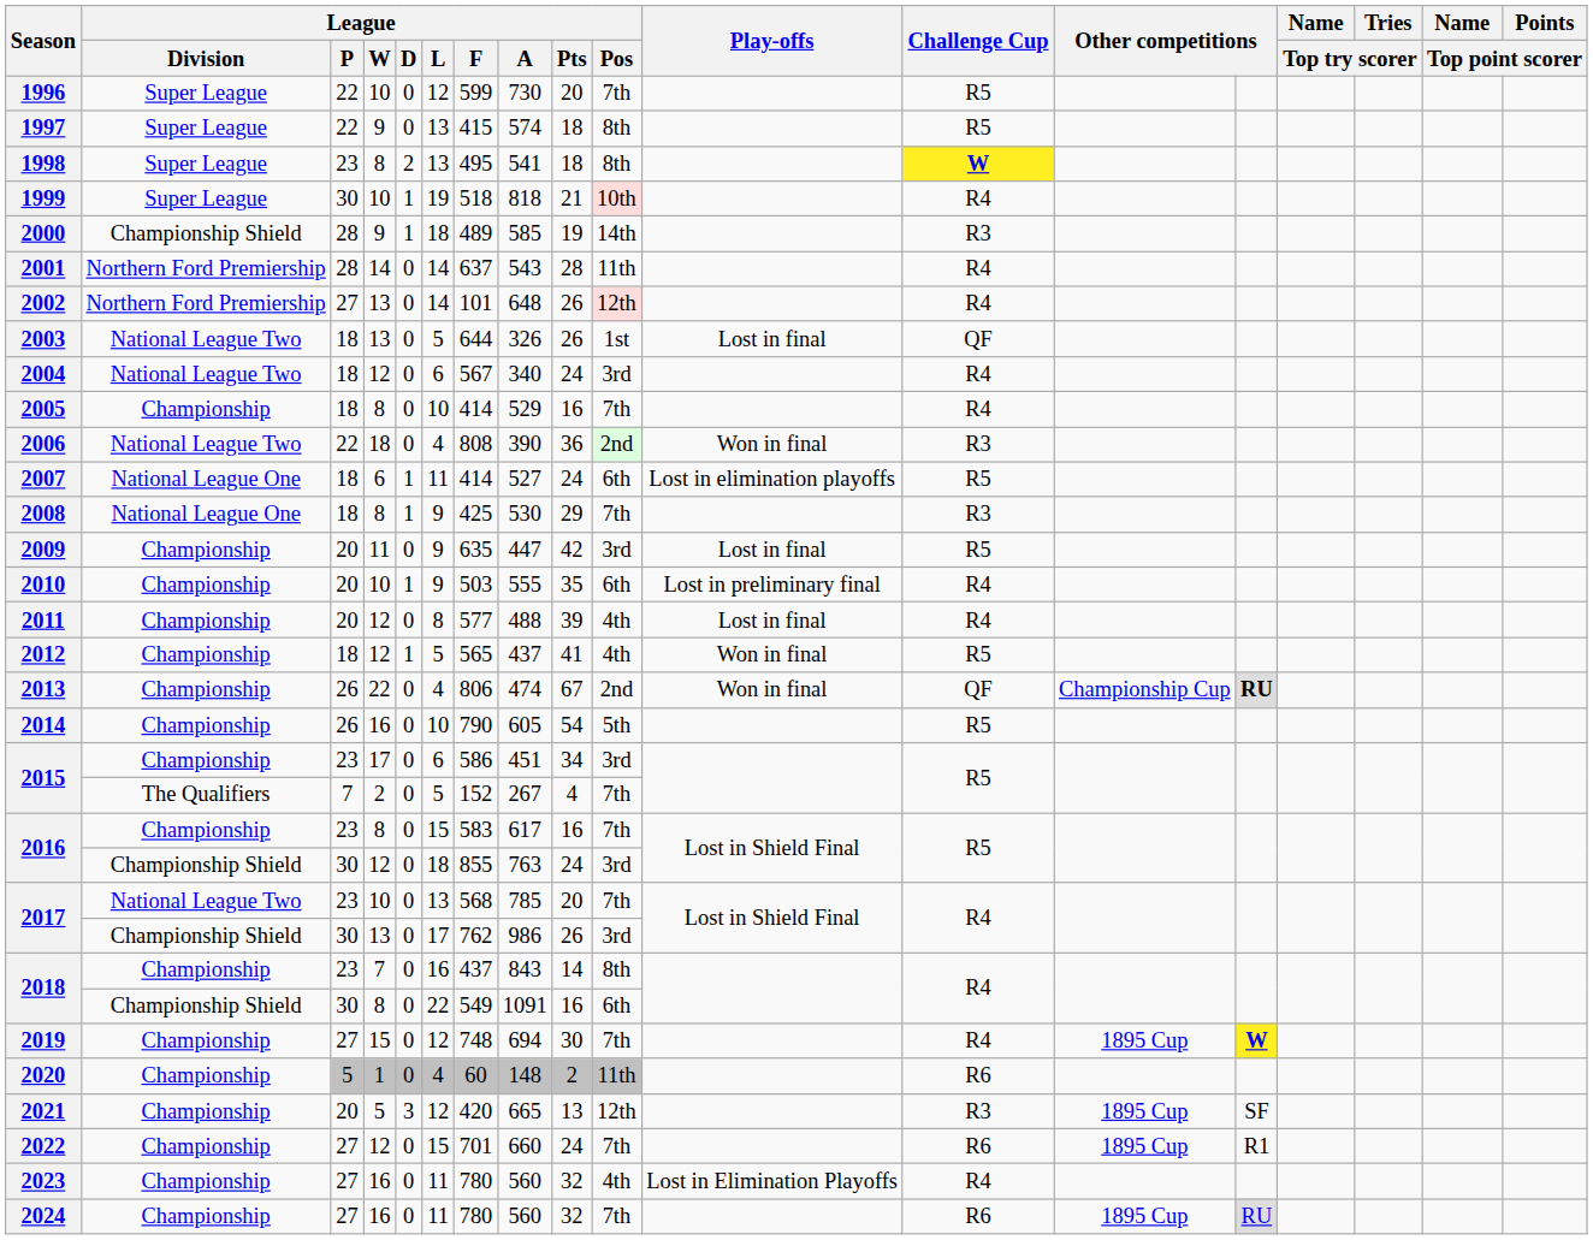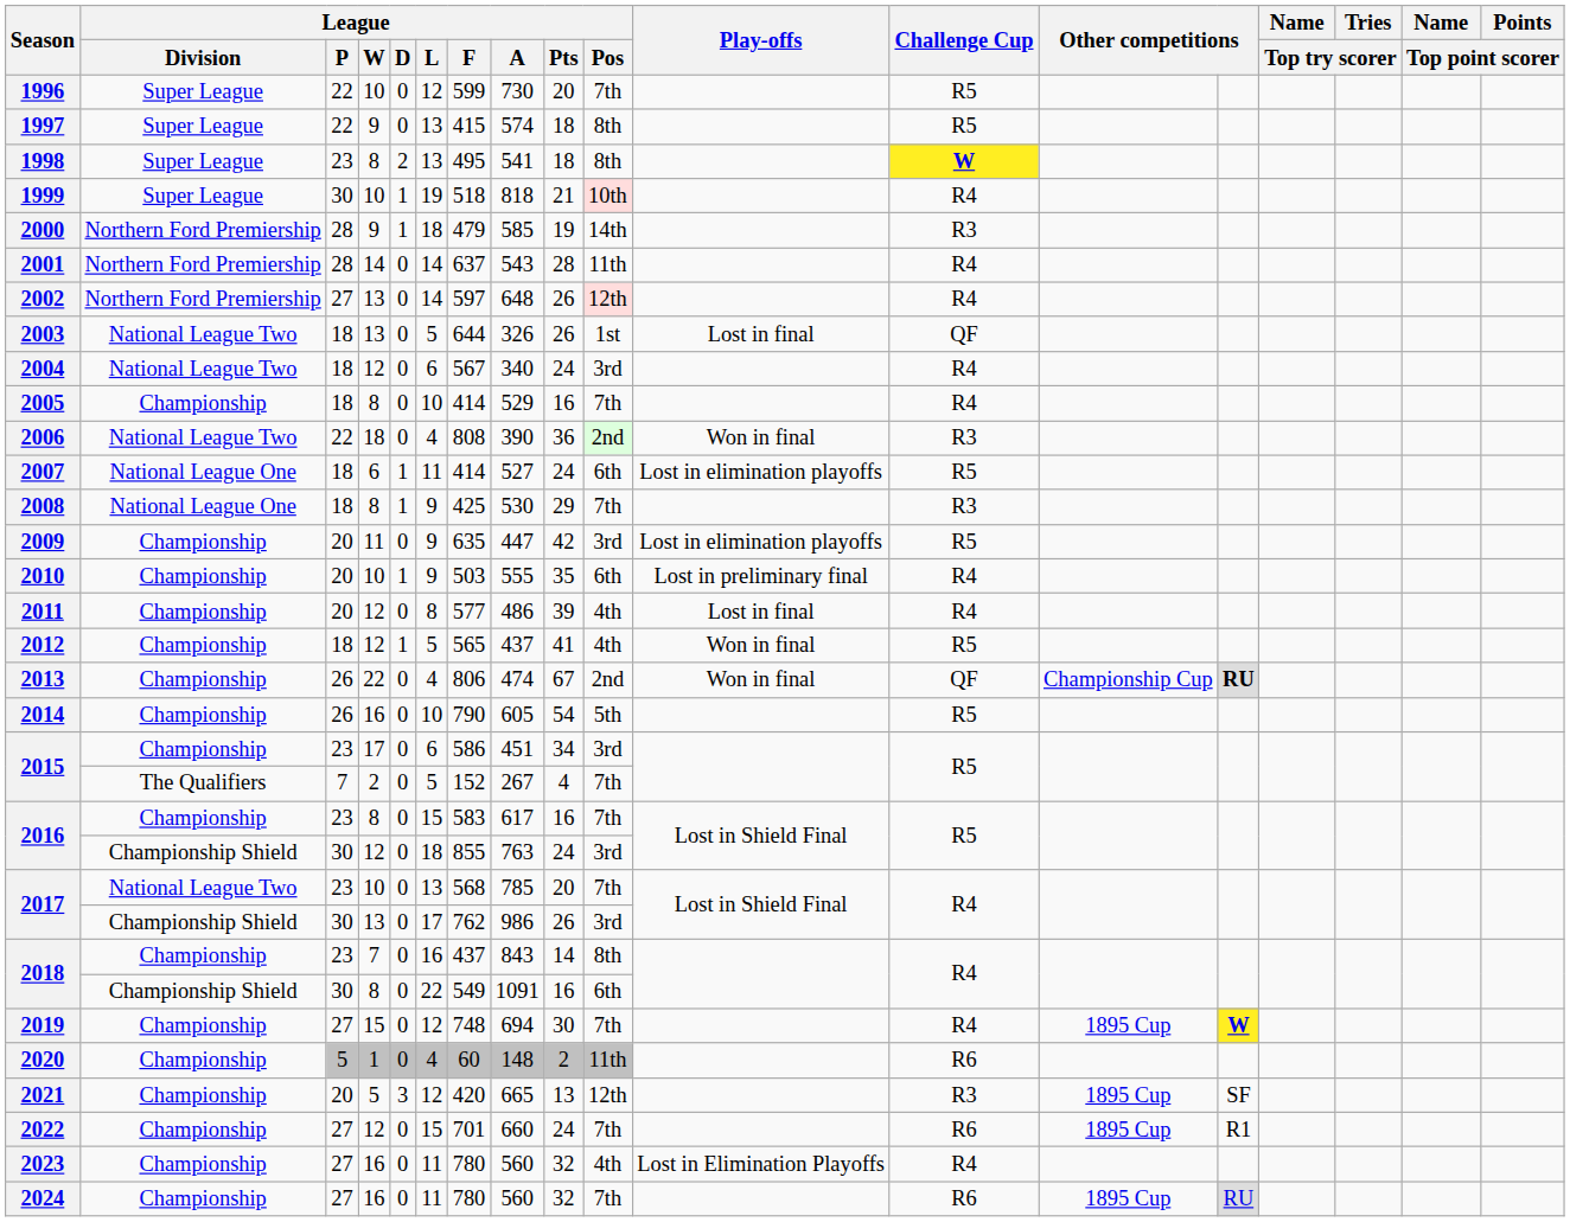2000 | League / Division: Championship Shield -> Northern Ford Premiership
2000 | League / F: 489 -> 479
2002 | League / F: 101 -> 597
2009 | Play-offs: Lost in final -> Lost in elimination playoffs
2011 | League / A: 488 -> 486
